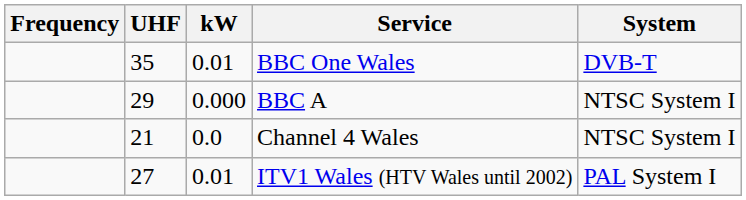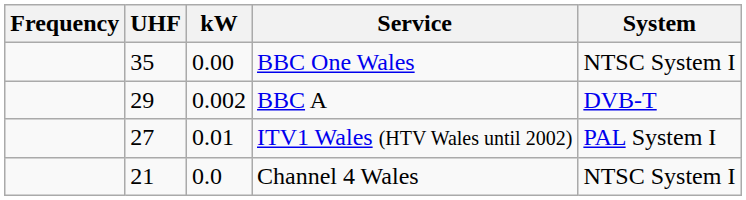BBC One Wales | kW: 0.01 -> 0.00
BBC One Wales | System: DVB-T -> NTSC System I
BBC A | kW: 0.000 -> 0.002
BBC A | System: NTSC System I -> DVB-T
rows swapped: ITV1 Wales (HTV Wales until 2002) <-> Channel 4 Wales
